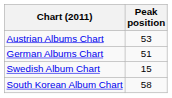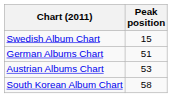rows swapped: Austrian Albums Chart <-> Swedish Album Chart
